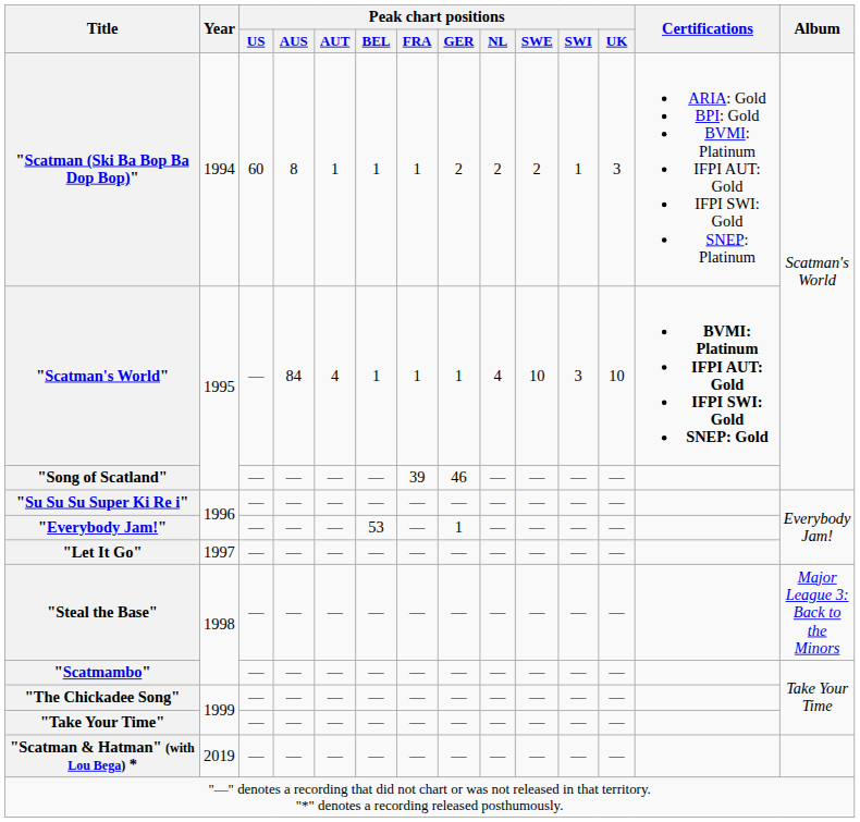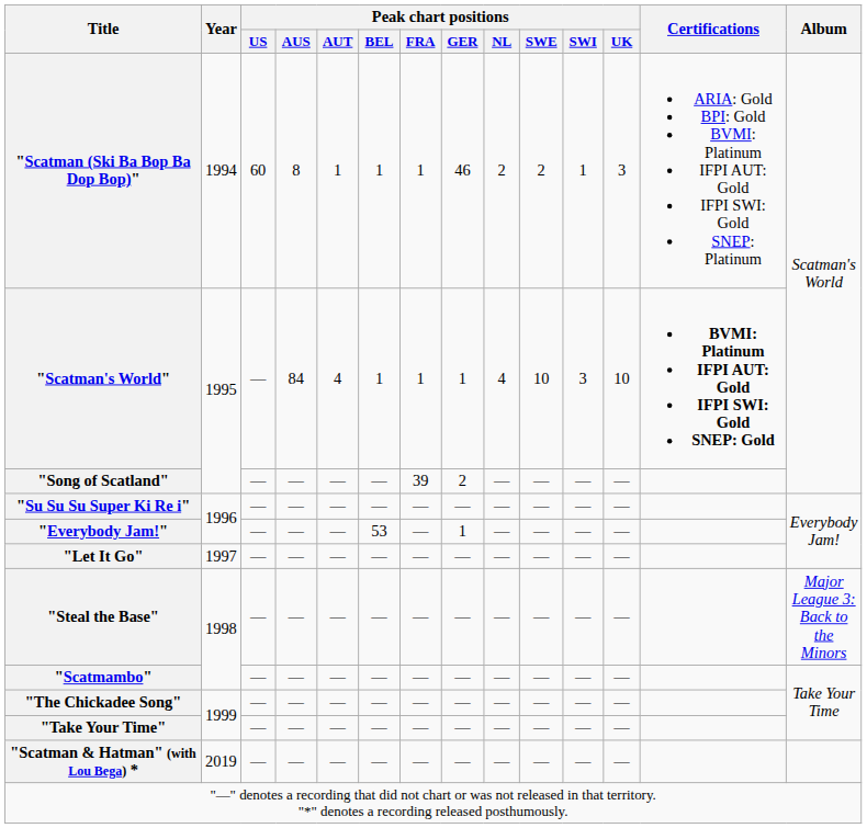"Scatman (Ski Ba Bop Ba Dop Bop)" | Peak chart positions / GER: 2 -> 46
"Song of Scatland" | Peak chart positions / GER: 46 -> 2
